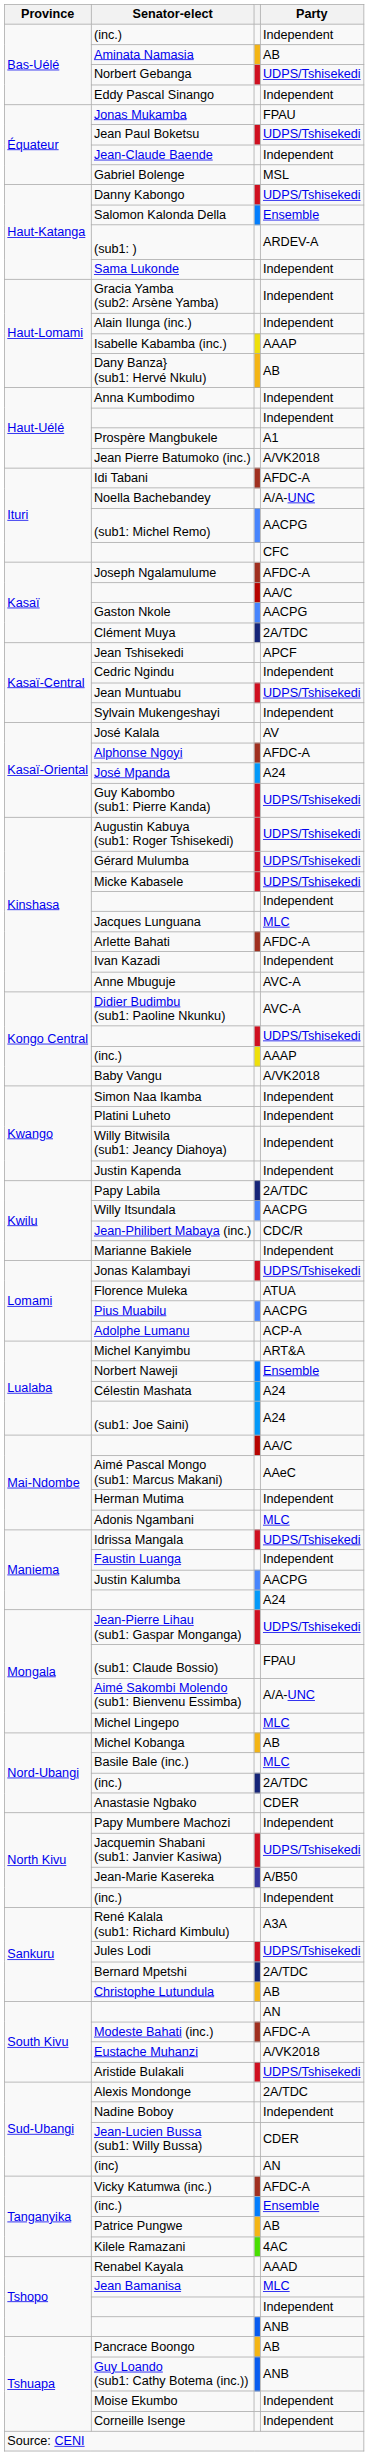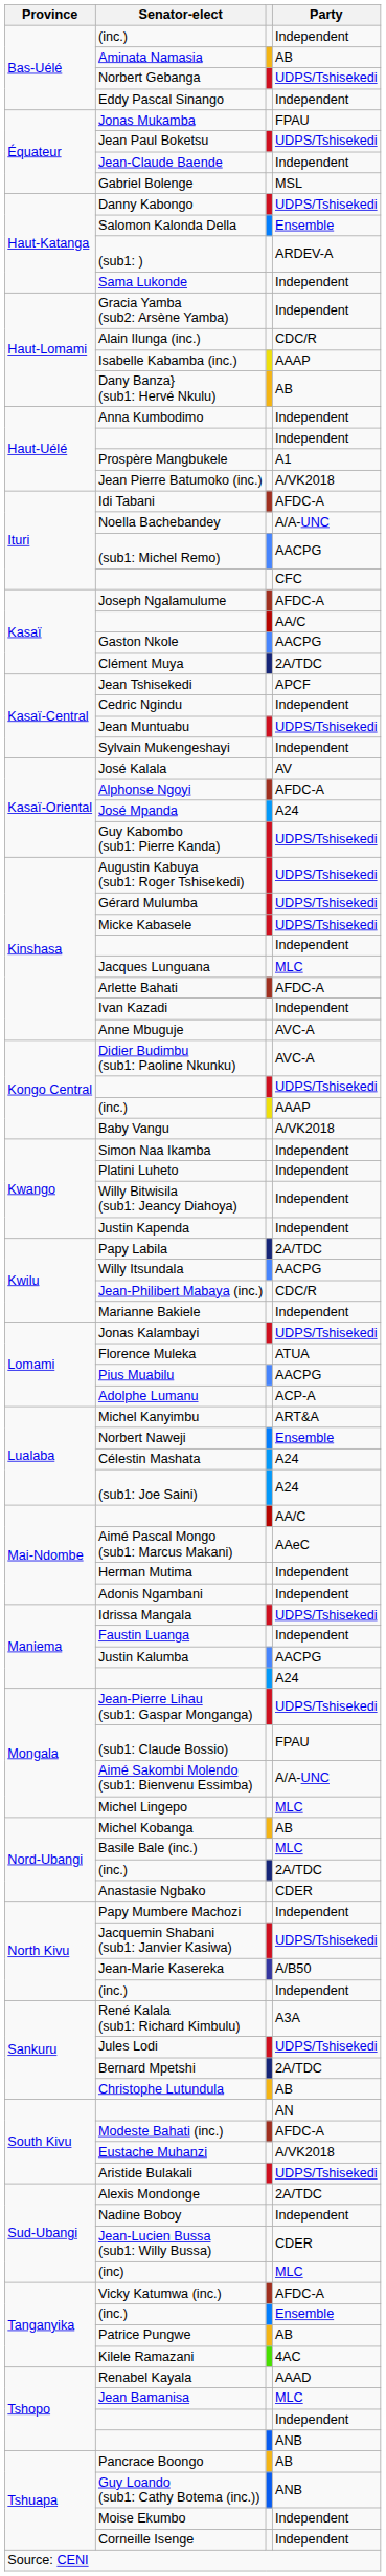Alain Ilunga (inc.) | Party: Independent -> CDC/R
Adonis Ngambani | Party: MLC -> Independent
(inc) | Party: AN -> MLC
